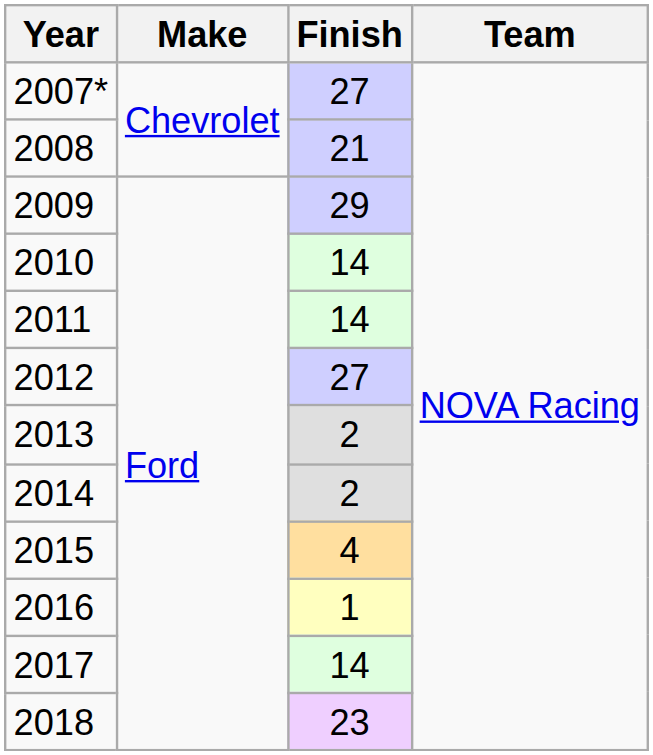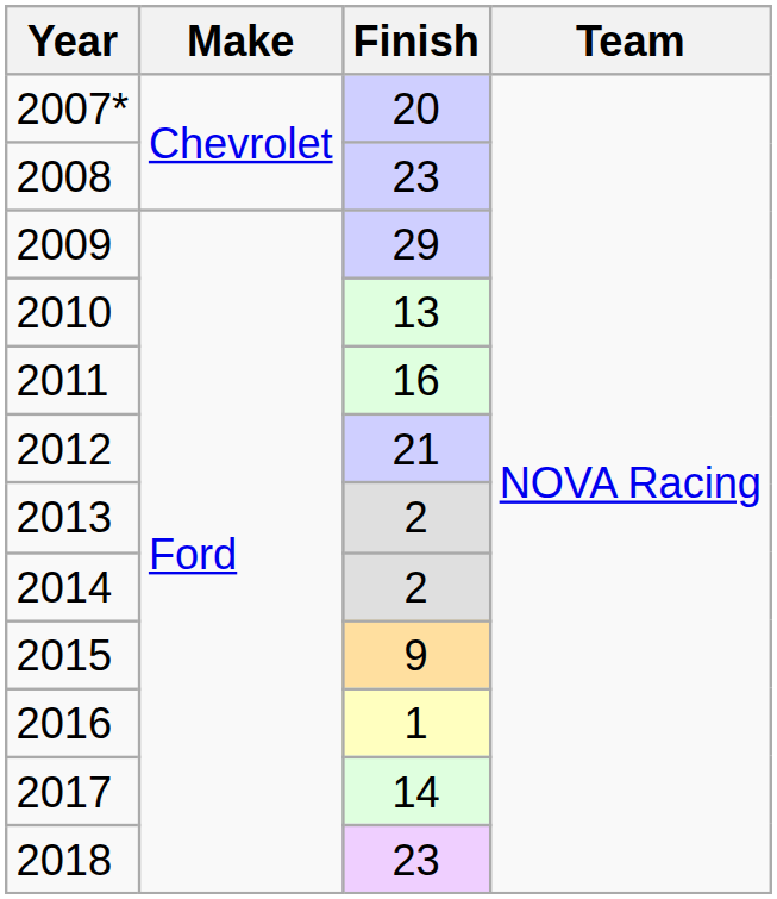2007* | Finish: 27 -> 20
2008 | Finish: 21 -> 23
2010 | Finish: 14 -> 13
2011 | Finish: 14 -> 16
2012 | Finish: 27 -> 21
2015 | Finish: 4 -> 9
